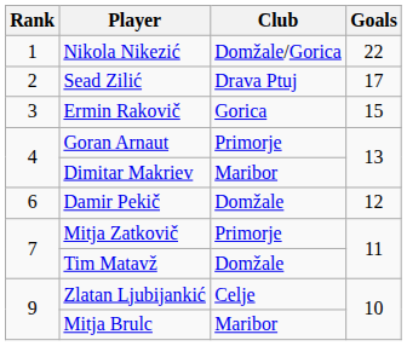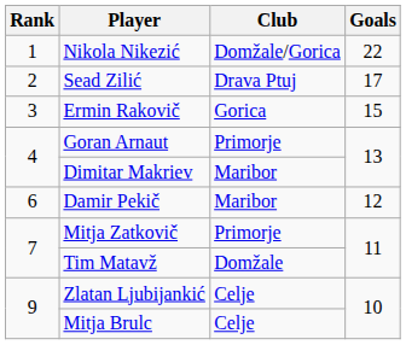Damir Pekič | Club: Domžale -> Maribor
Mitja Brulc | Club: Maribor -> Celje
